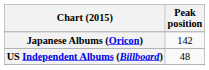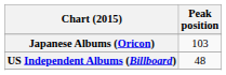Japanese Albums (Oricon) | Peak position: 142 -> 103
